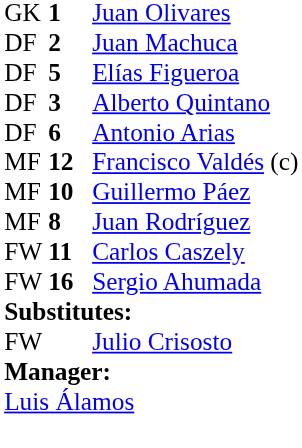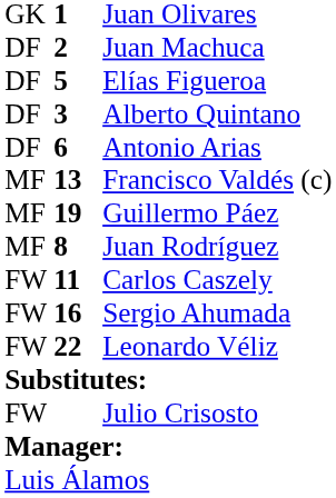Francisco Valdés (c) | column 2: 12 -> 13
Guillermo Páez | column 2: 10 -> 19
+ row: FW | 22 | Leonardo Véliz
